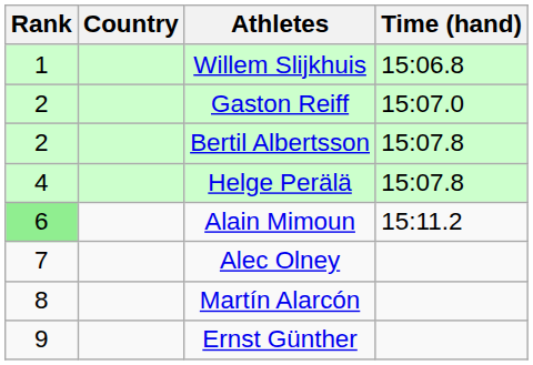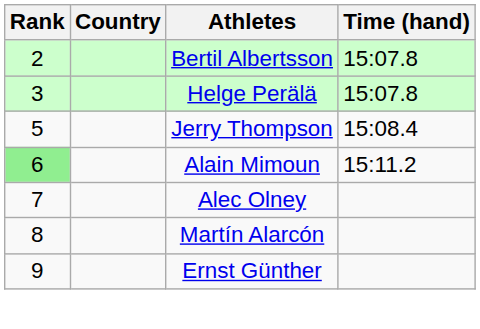- row: 1 | Willem Slijkhuis | 15:06.8
- row: 2 | Gaston Reiff | 15:07.0
Helge Perälä | Rank: 4 -> 3
+ row: 5 | Jerry Thompson | 15:08.4
